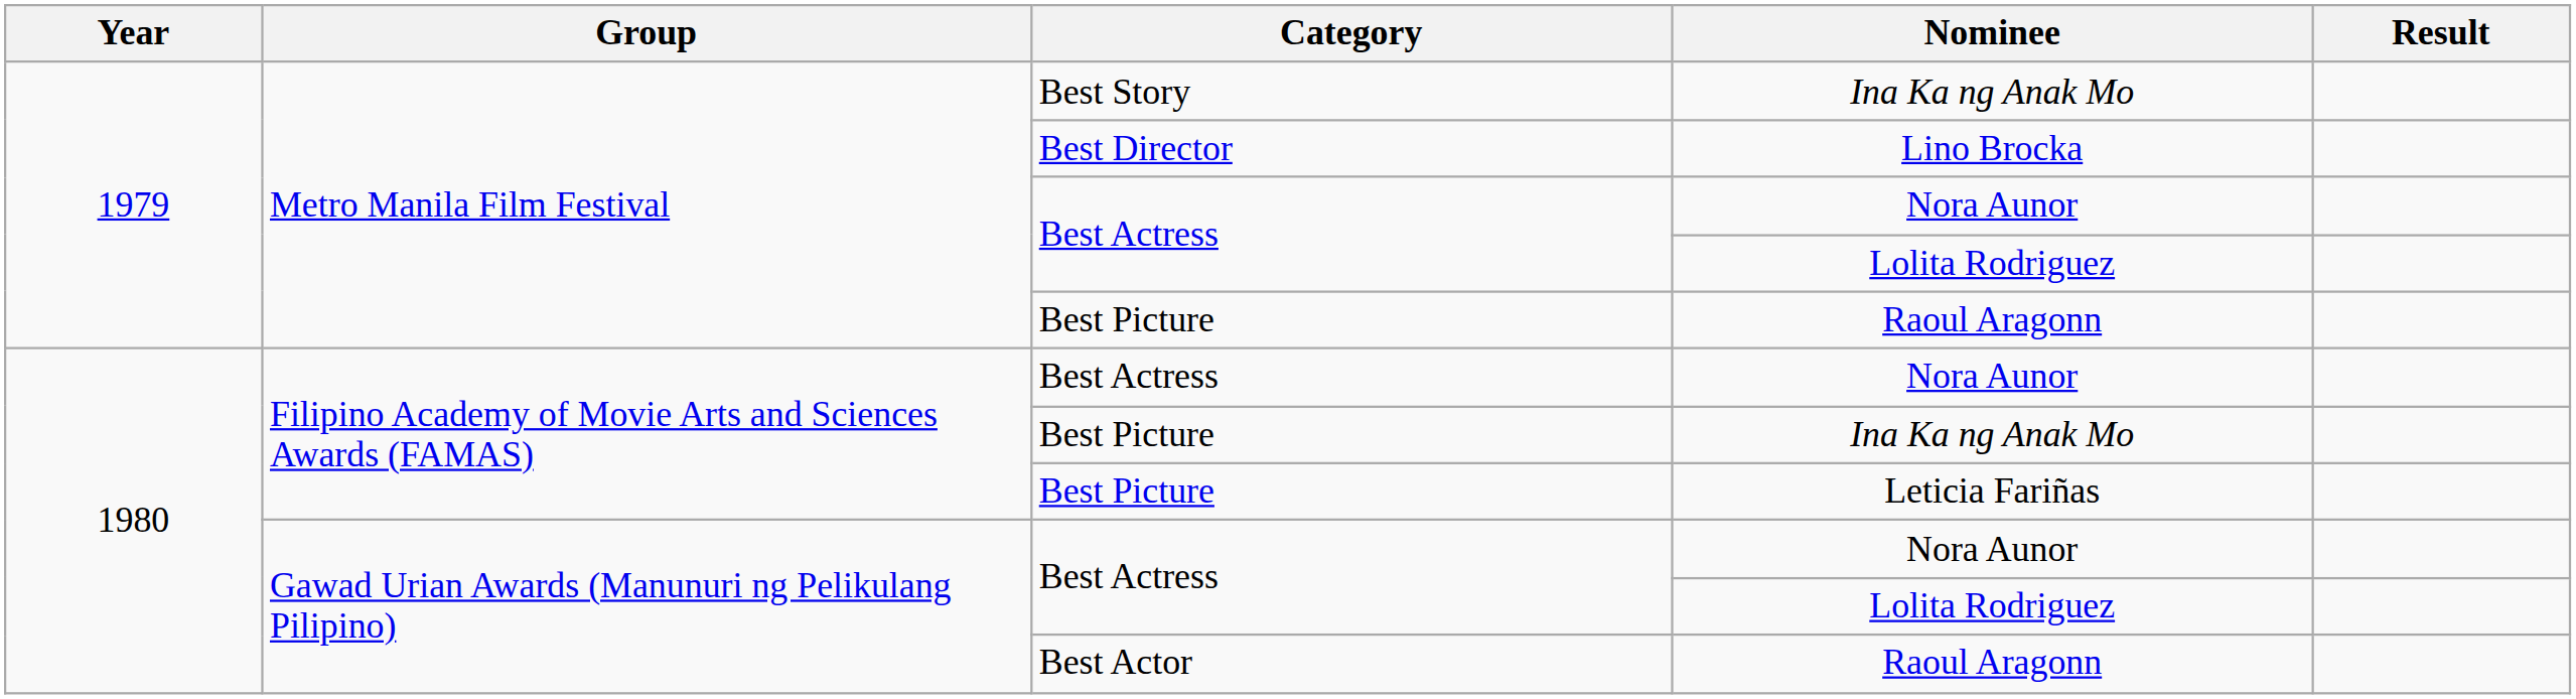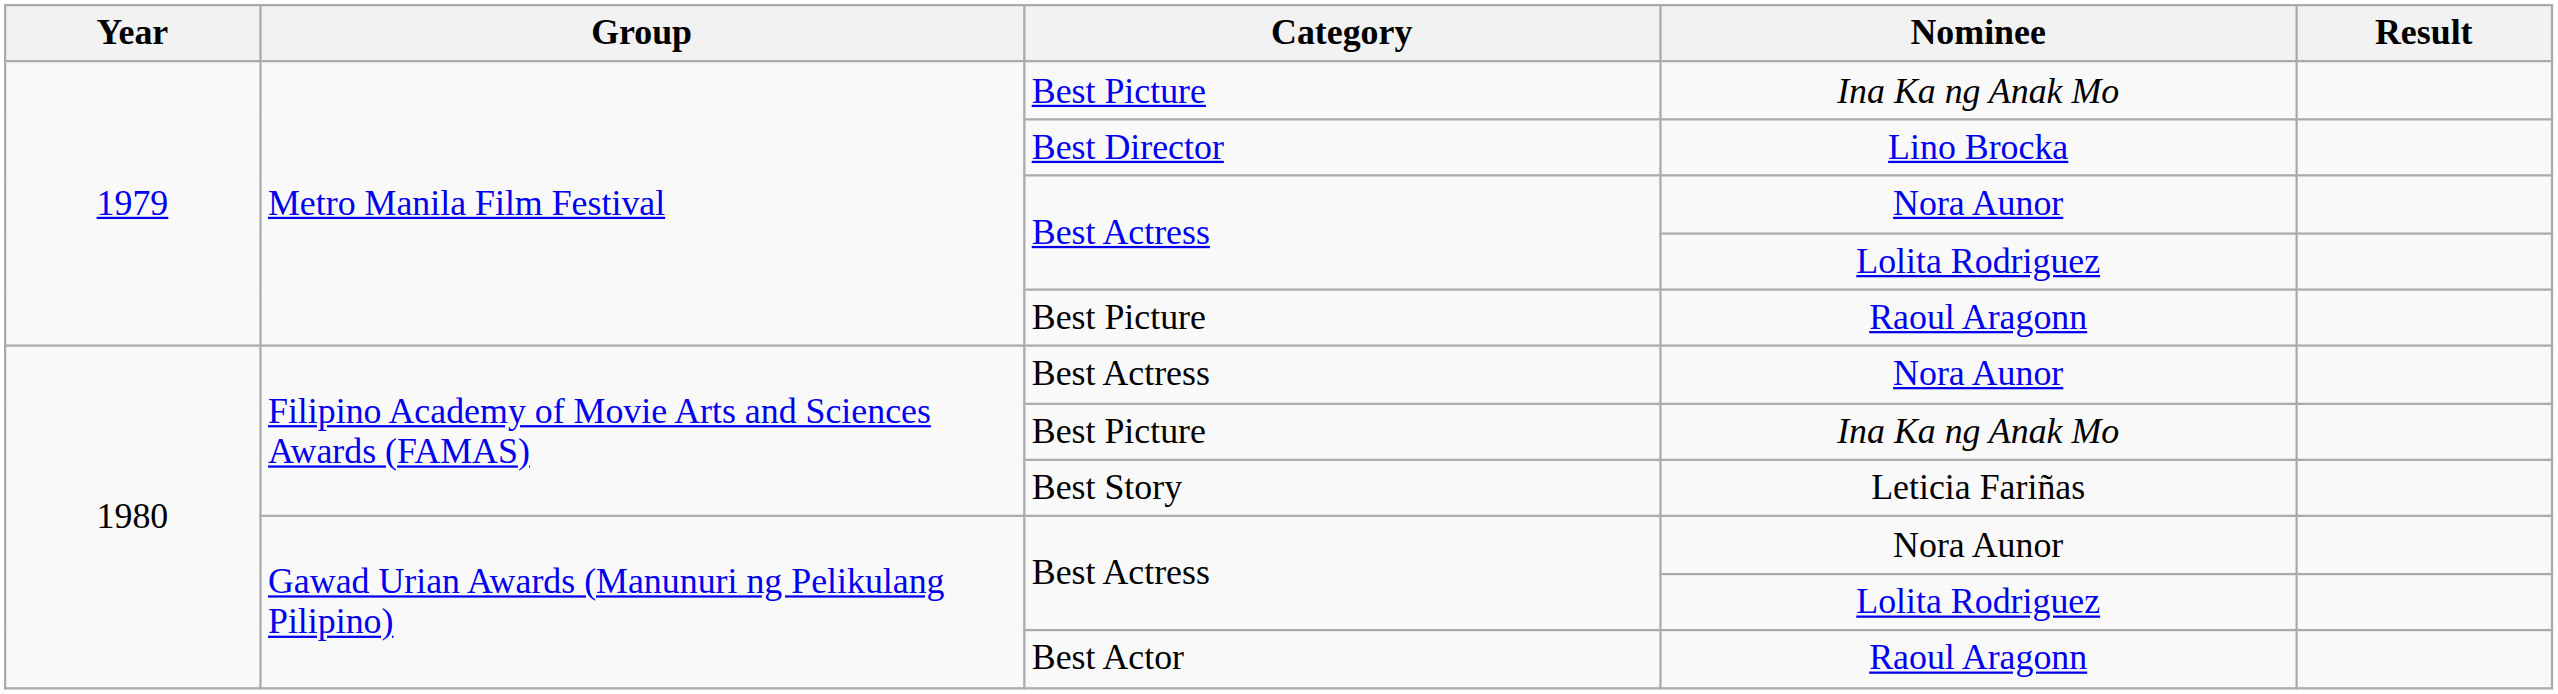Metro Manila Film Festival / Ina Ka ng Anak Mo | Category: Best Story -> Best Picture
Leticia Fariñas | Category: Best Picture -> Best Story
